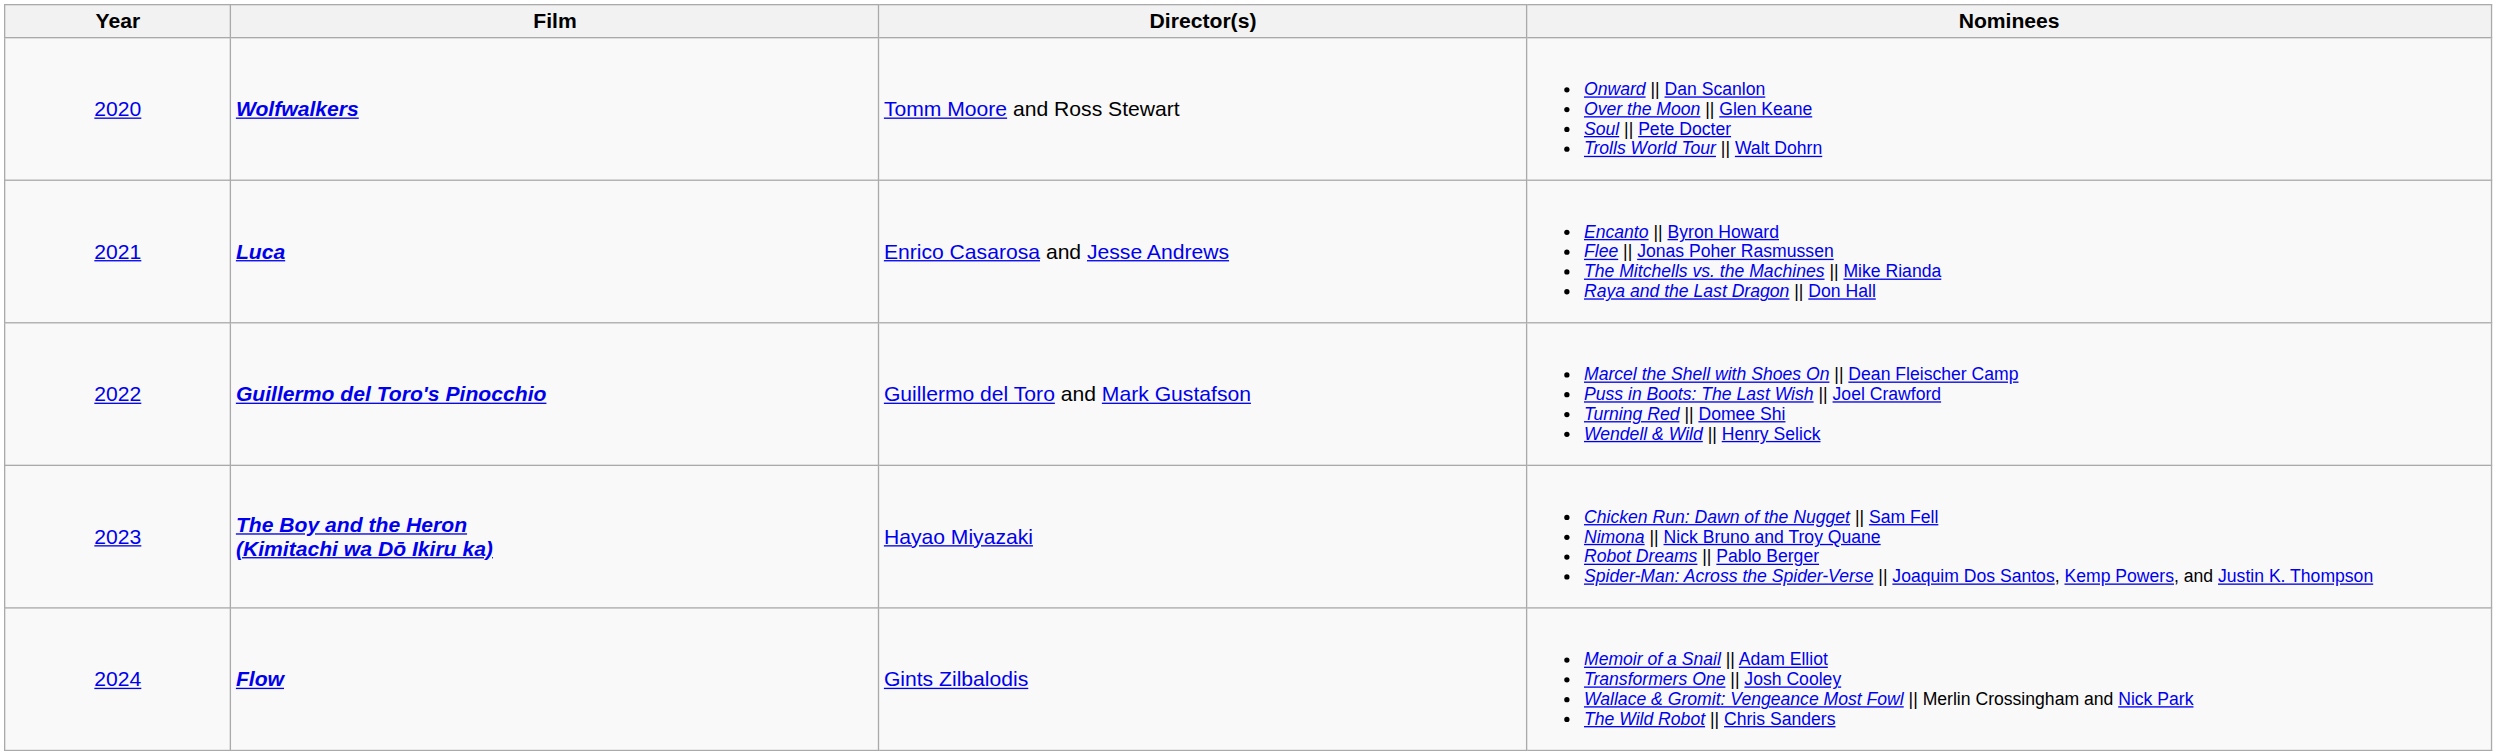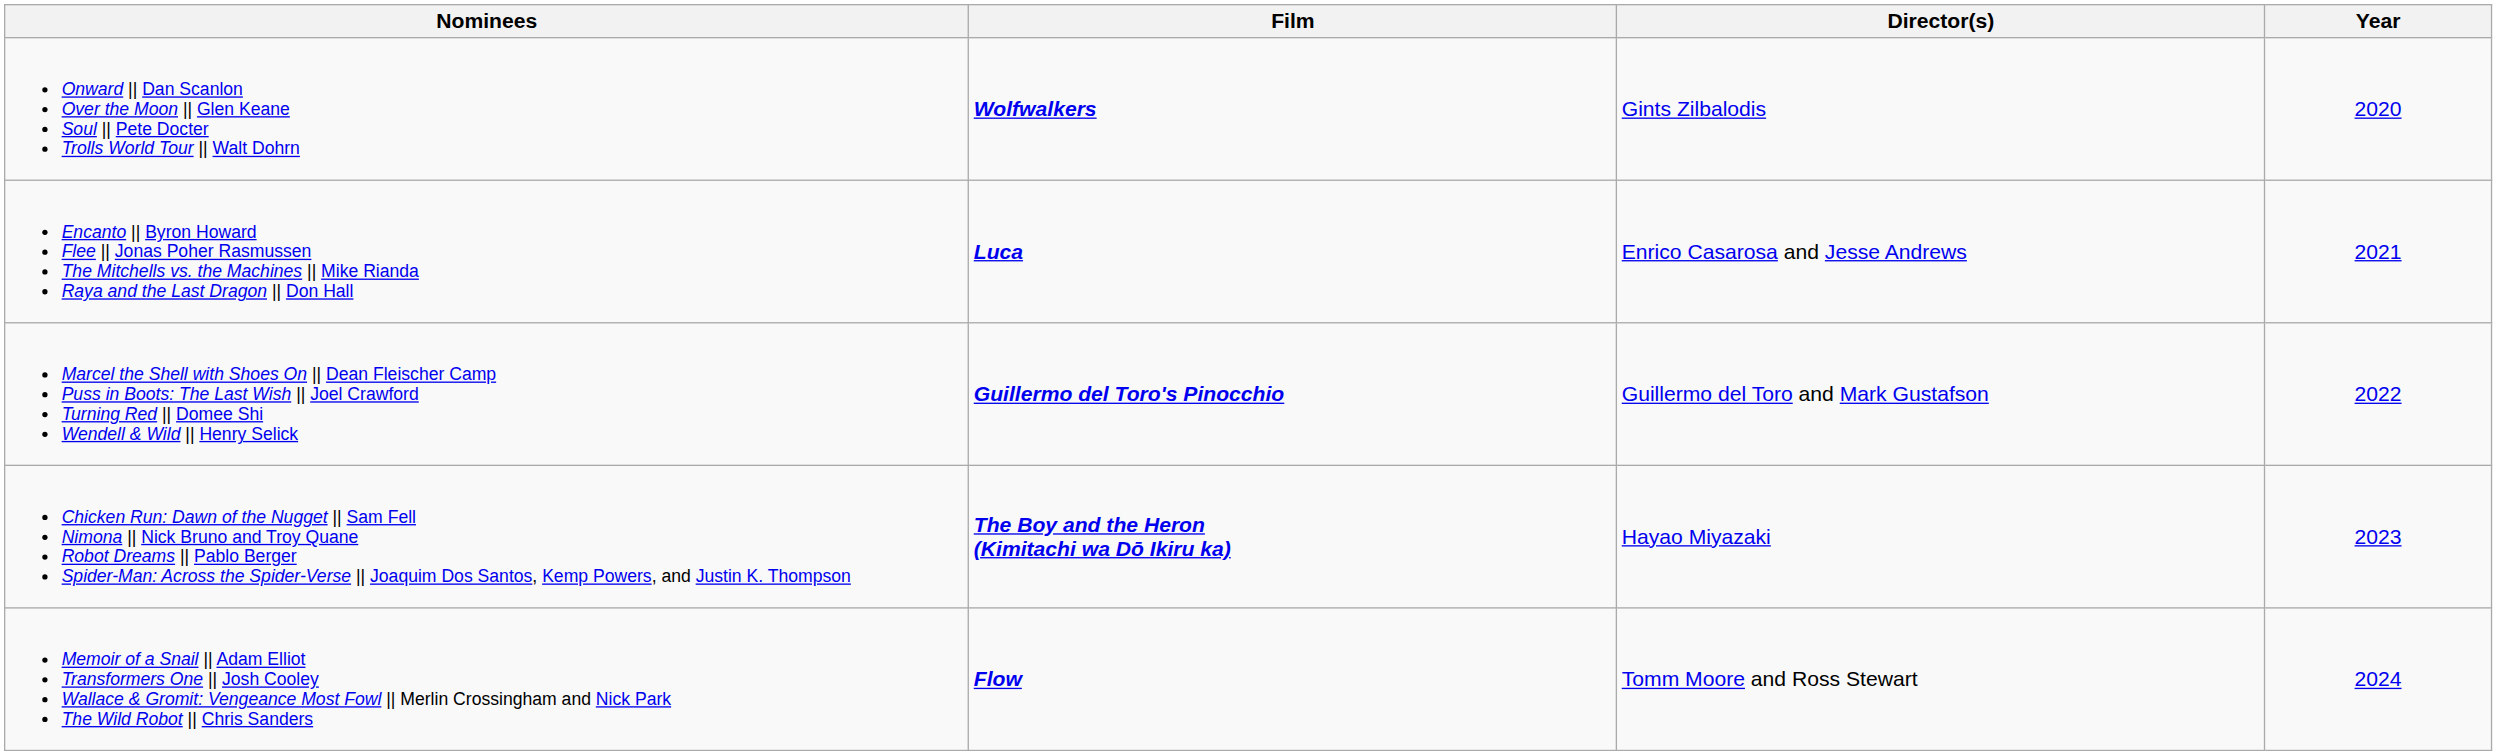columns swapped: Year <-> Nominees
Wolfwalkers | Director(s): Tomm Moore and Ross Stewart -> Gints Zilbalodis
Flow | Director(s): Gints Zilbalodis -> Tomm Moore and Ross Stewart
